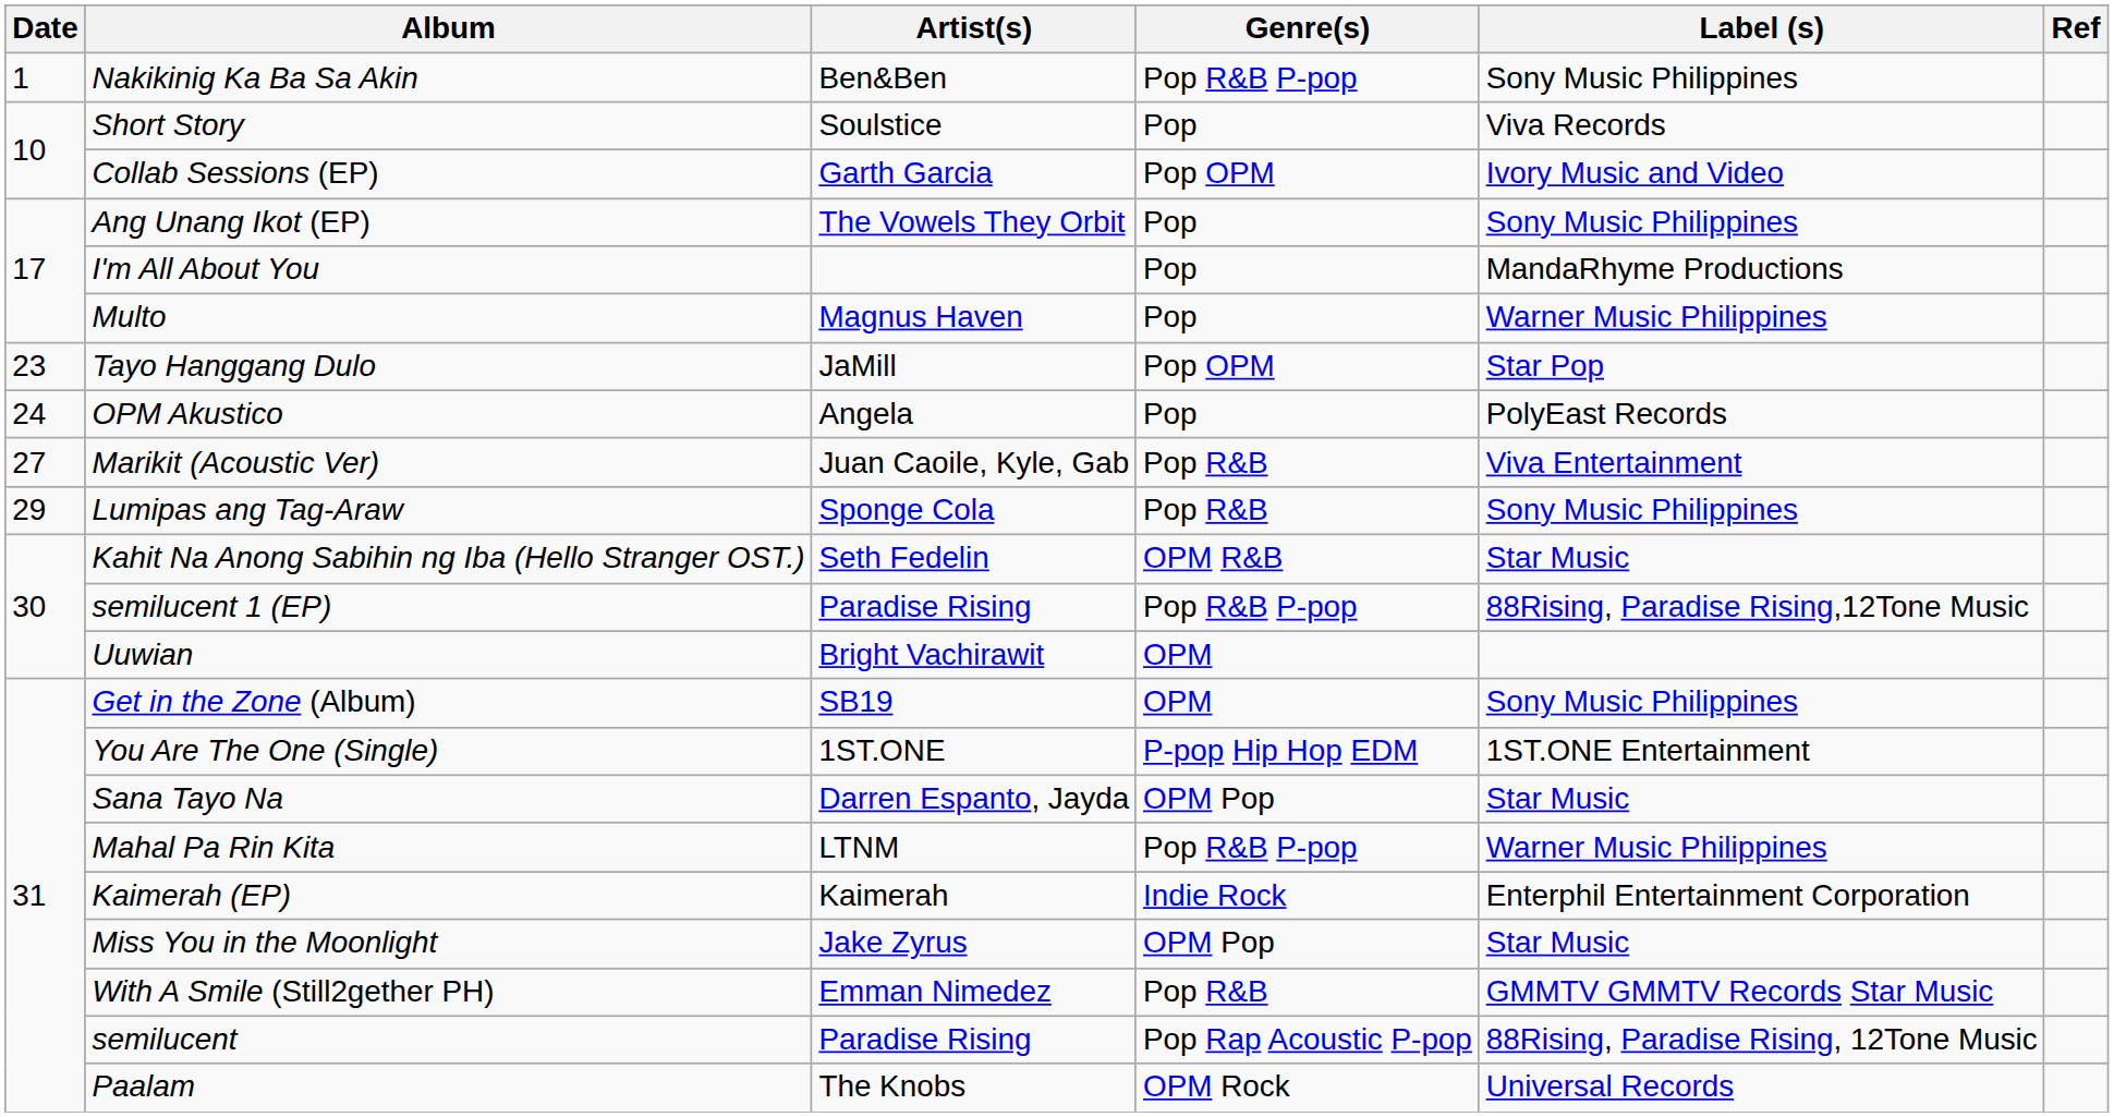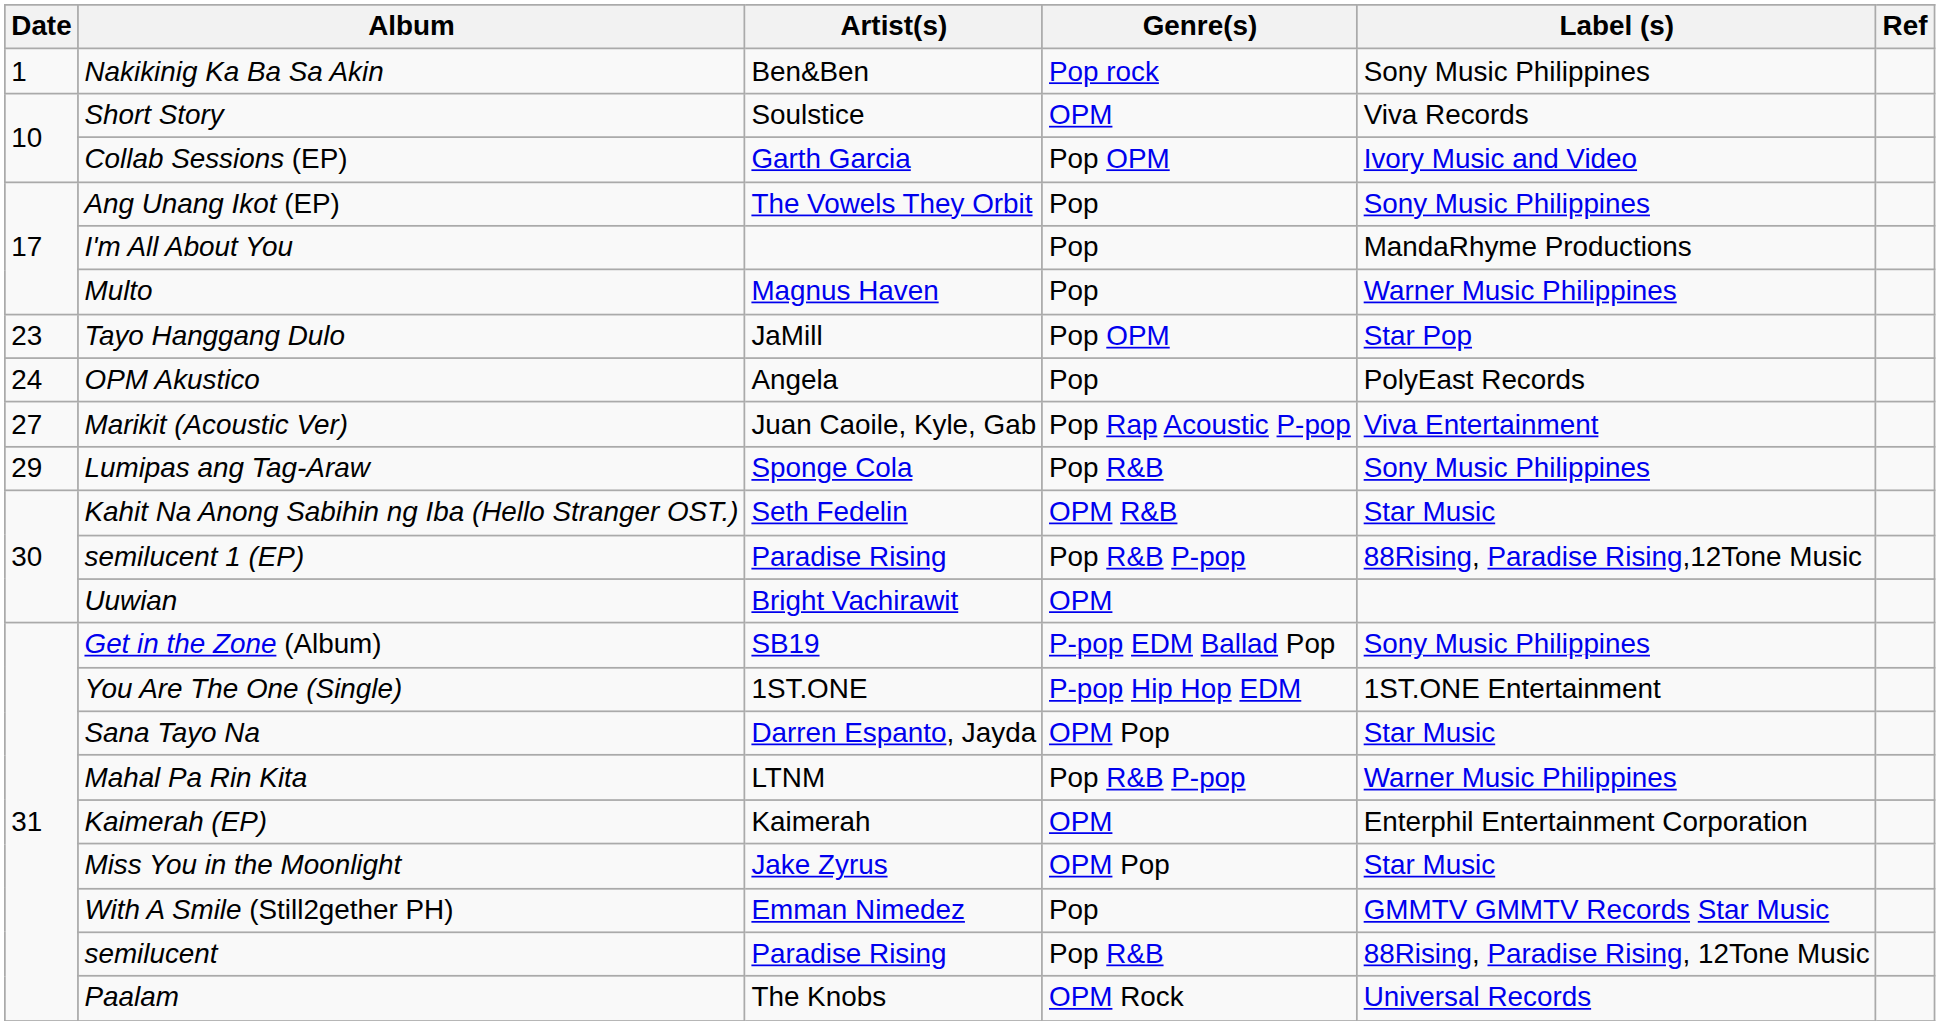Nakikinig Ka Ba Sa Akin | Genre(s): Pop R&B P-pop -> Pop rock
Short Story | Genre(s): Pop -> OPM
Marikit (Acoustic Ver) | Genre(s): Pop R&B -> Pop Rap Acoustic P-pop
Get in the Zone (Album) | Genre(s): OPM -> P-pop EDM Ballad Pop
Kaimerah (EP) | Genre(s): Indie Rock -> OPM
With A Smile (Still2gether PH) | Genre(s): Pop R&B -> Pop
semilucent | Genre(s): Pop Rap Acoustic P-pop -> Pop R&B
